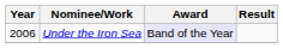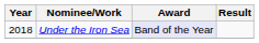Under the Iron Sea | Year: 2006 -> 2018
